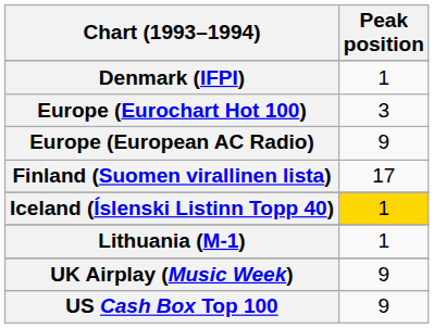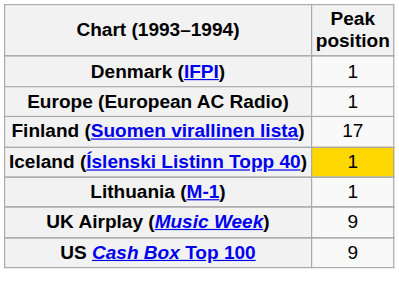- row: Europe (Eurochart Hot 100) | 3
Europe (European AC Radio) | Peak position: 9 -> 1
